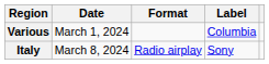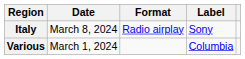rows swapped: Various <-> Italy
